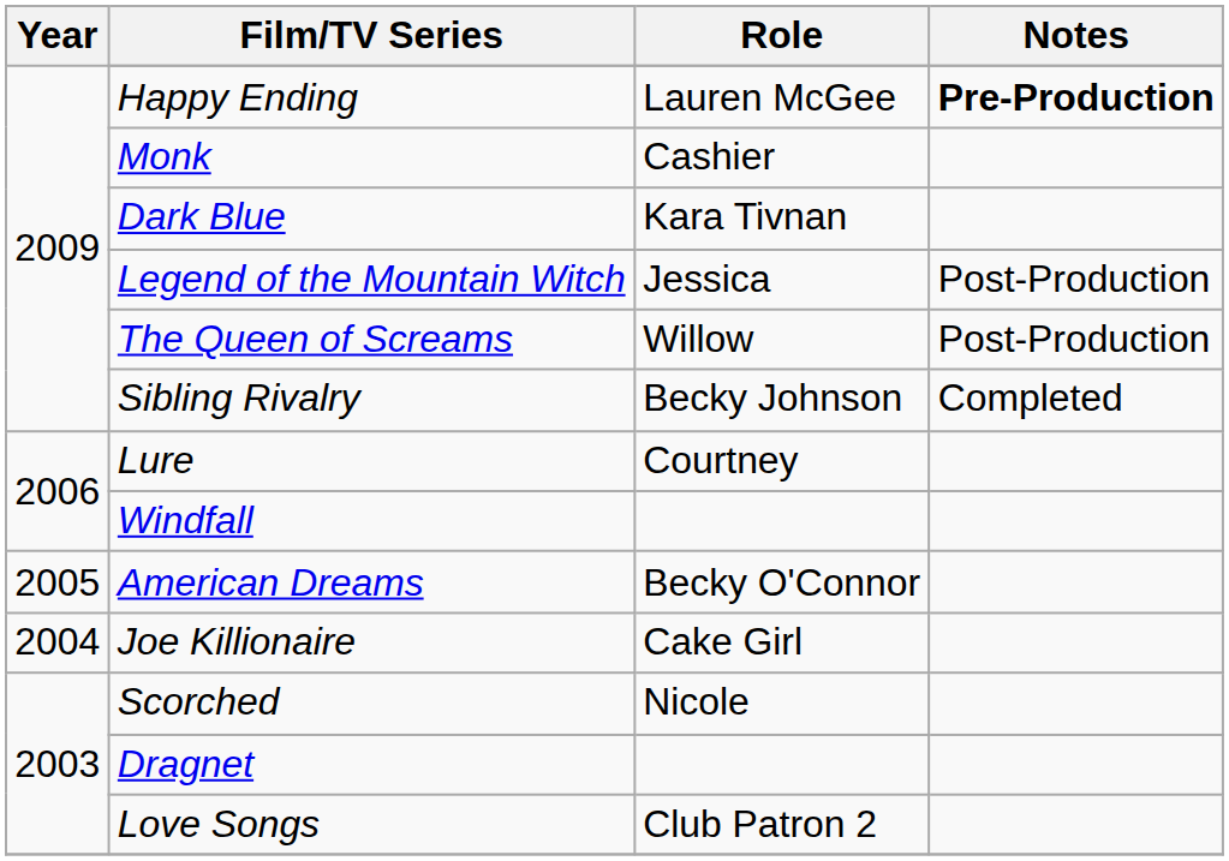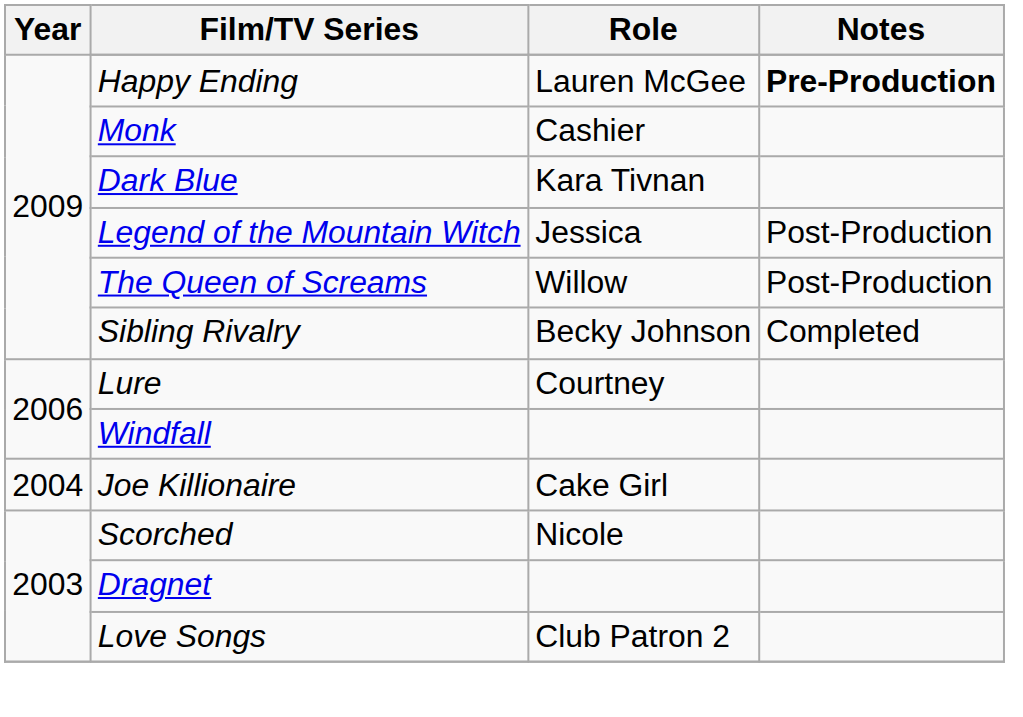- row: 2005 | American Dreams | Becky O'Connor
